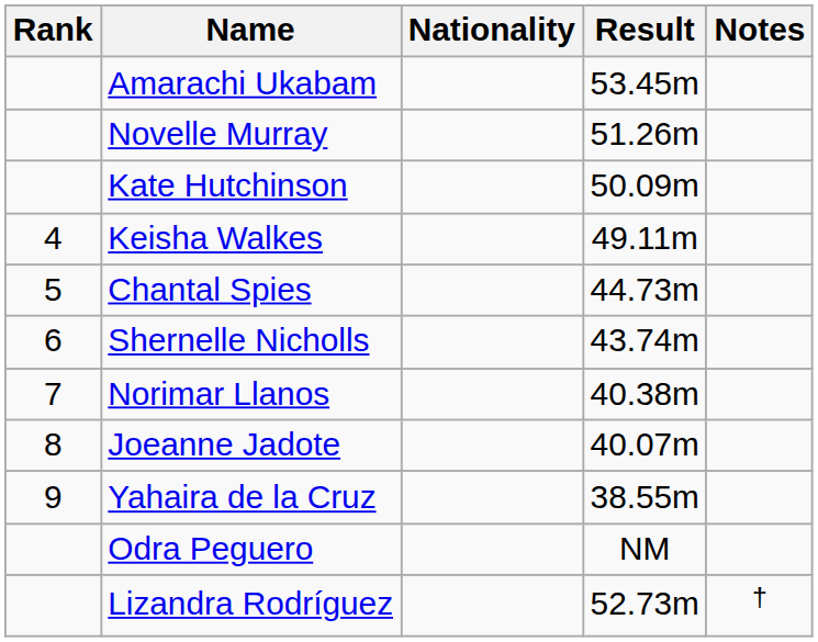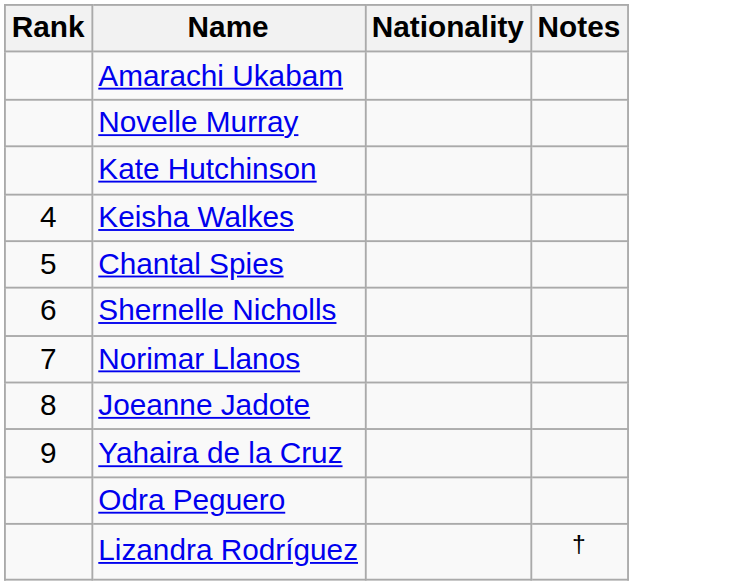- column: Result | 53.45m | 51.26m | 50.09m | 49.11m | 44.73m | 43.74m | 40.38m | 40.07m | 38.55m | NM | 52.73m
